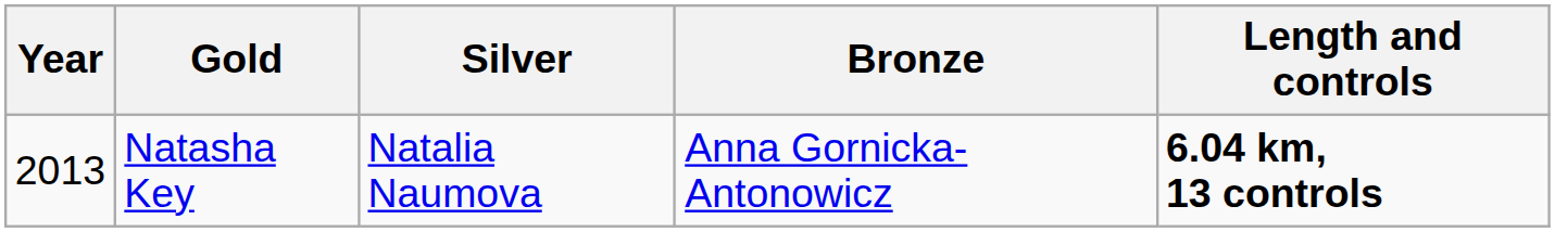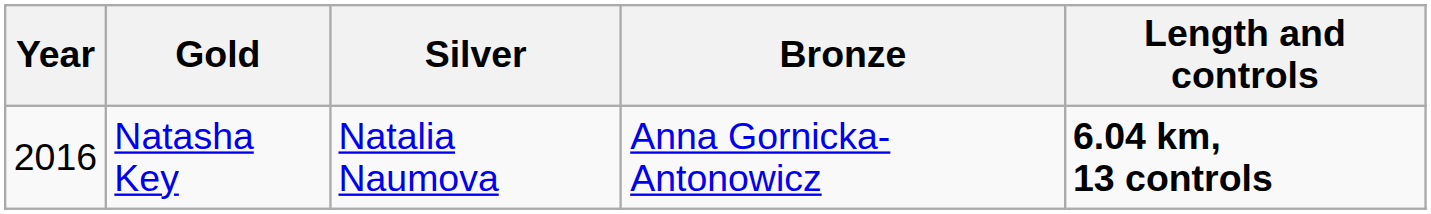Natasha Key | Year: 2013 -> 2016
